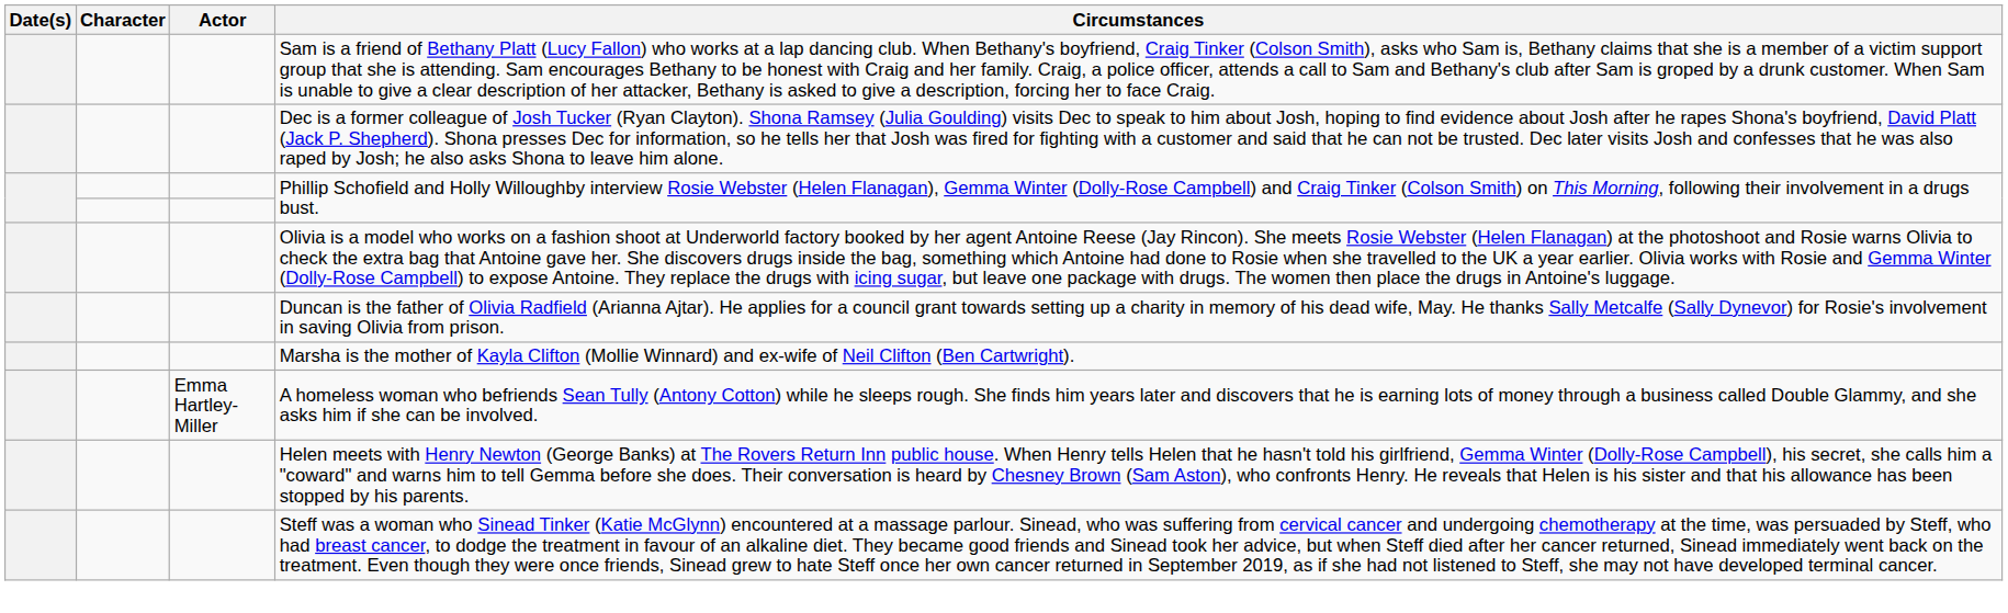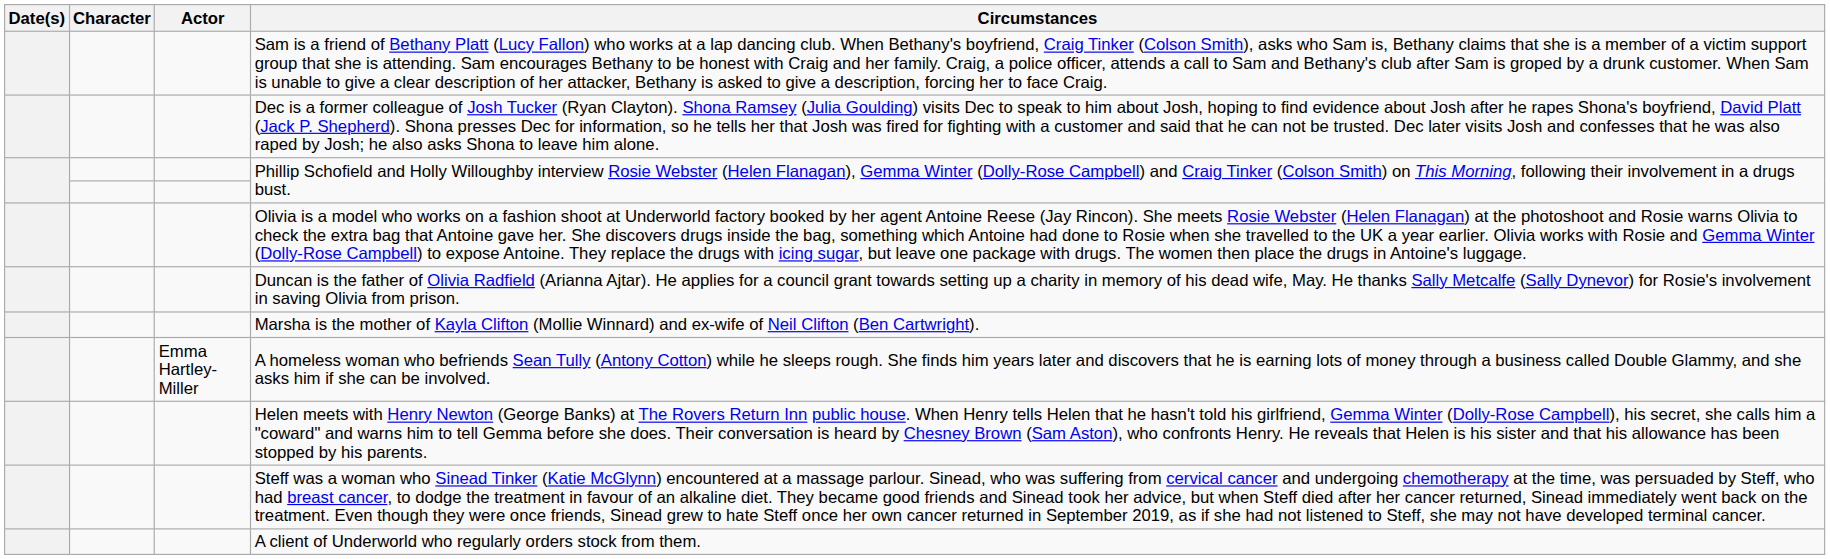+ row: A client of Underworld who regularly orders stock from them.
